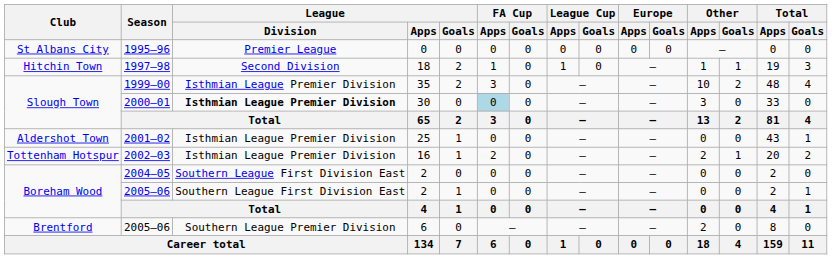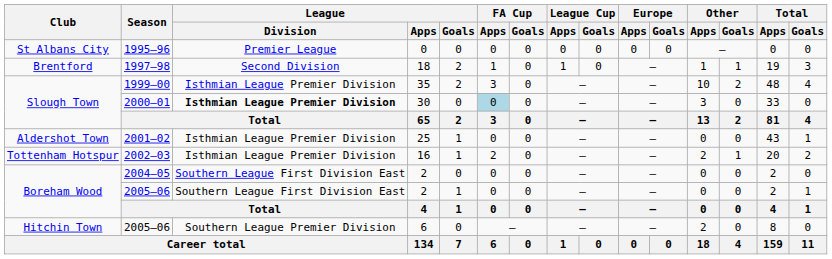1997–98 | Club: Hitchin Town -> Brentford
2005–06 / 6 | Club: Brentford -> Hitchin Town
